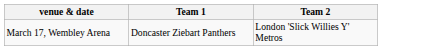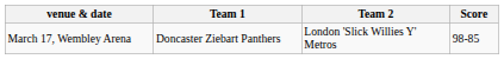+ column: Score | 98-85
